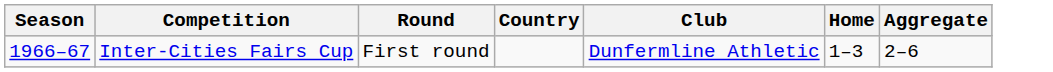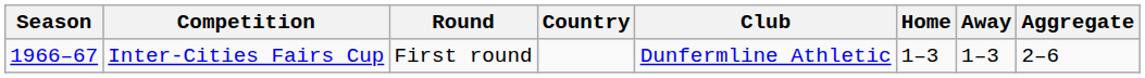+ column: Away | 1–3
